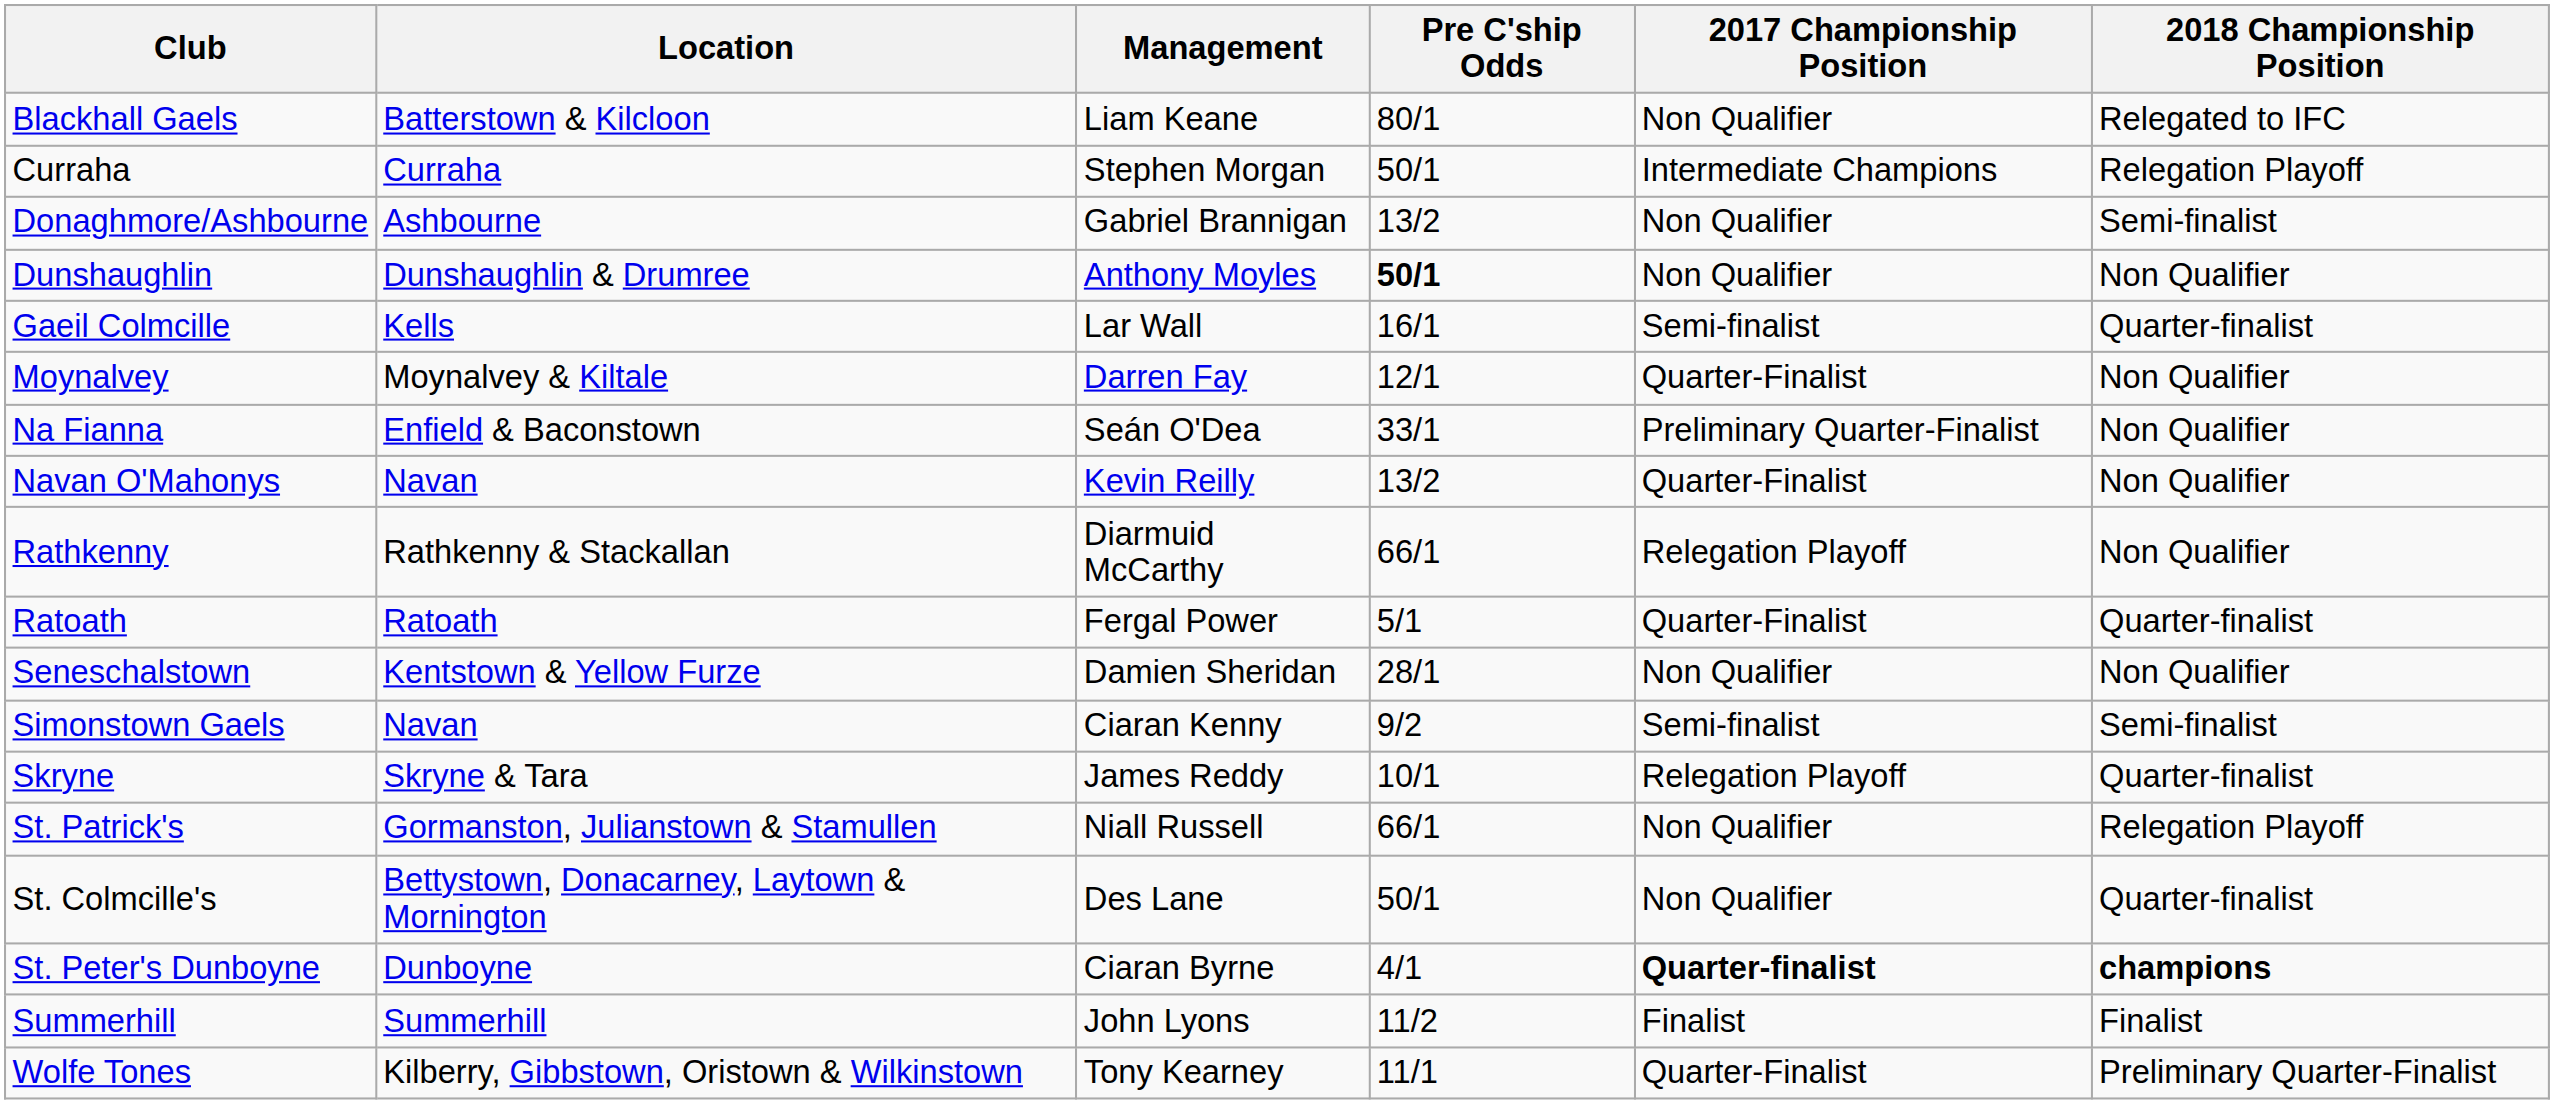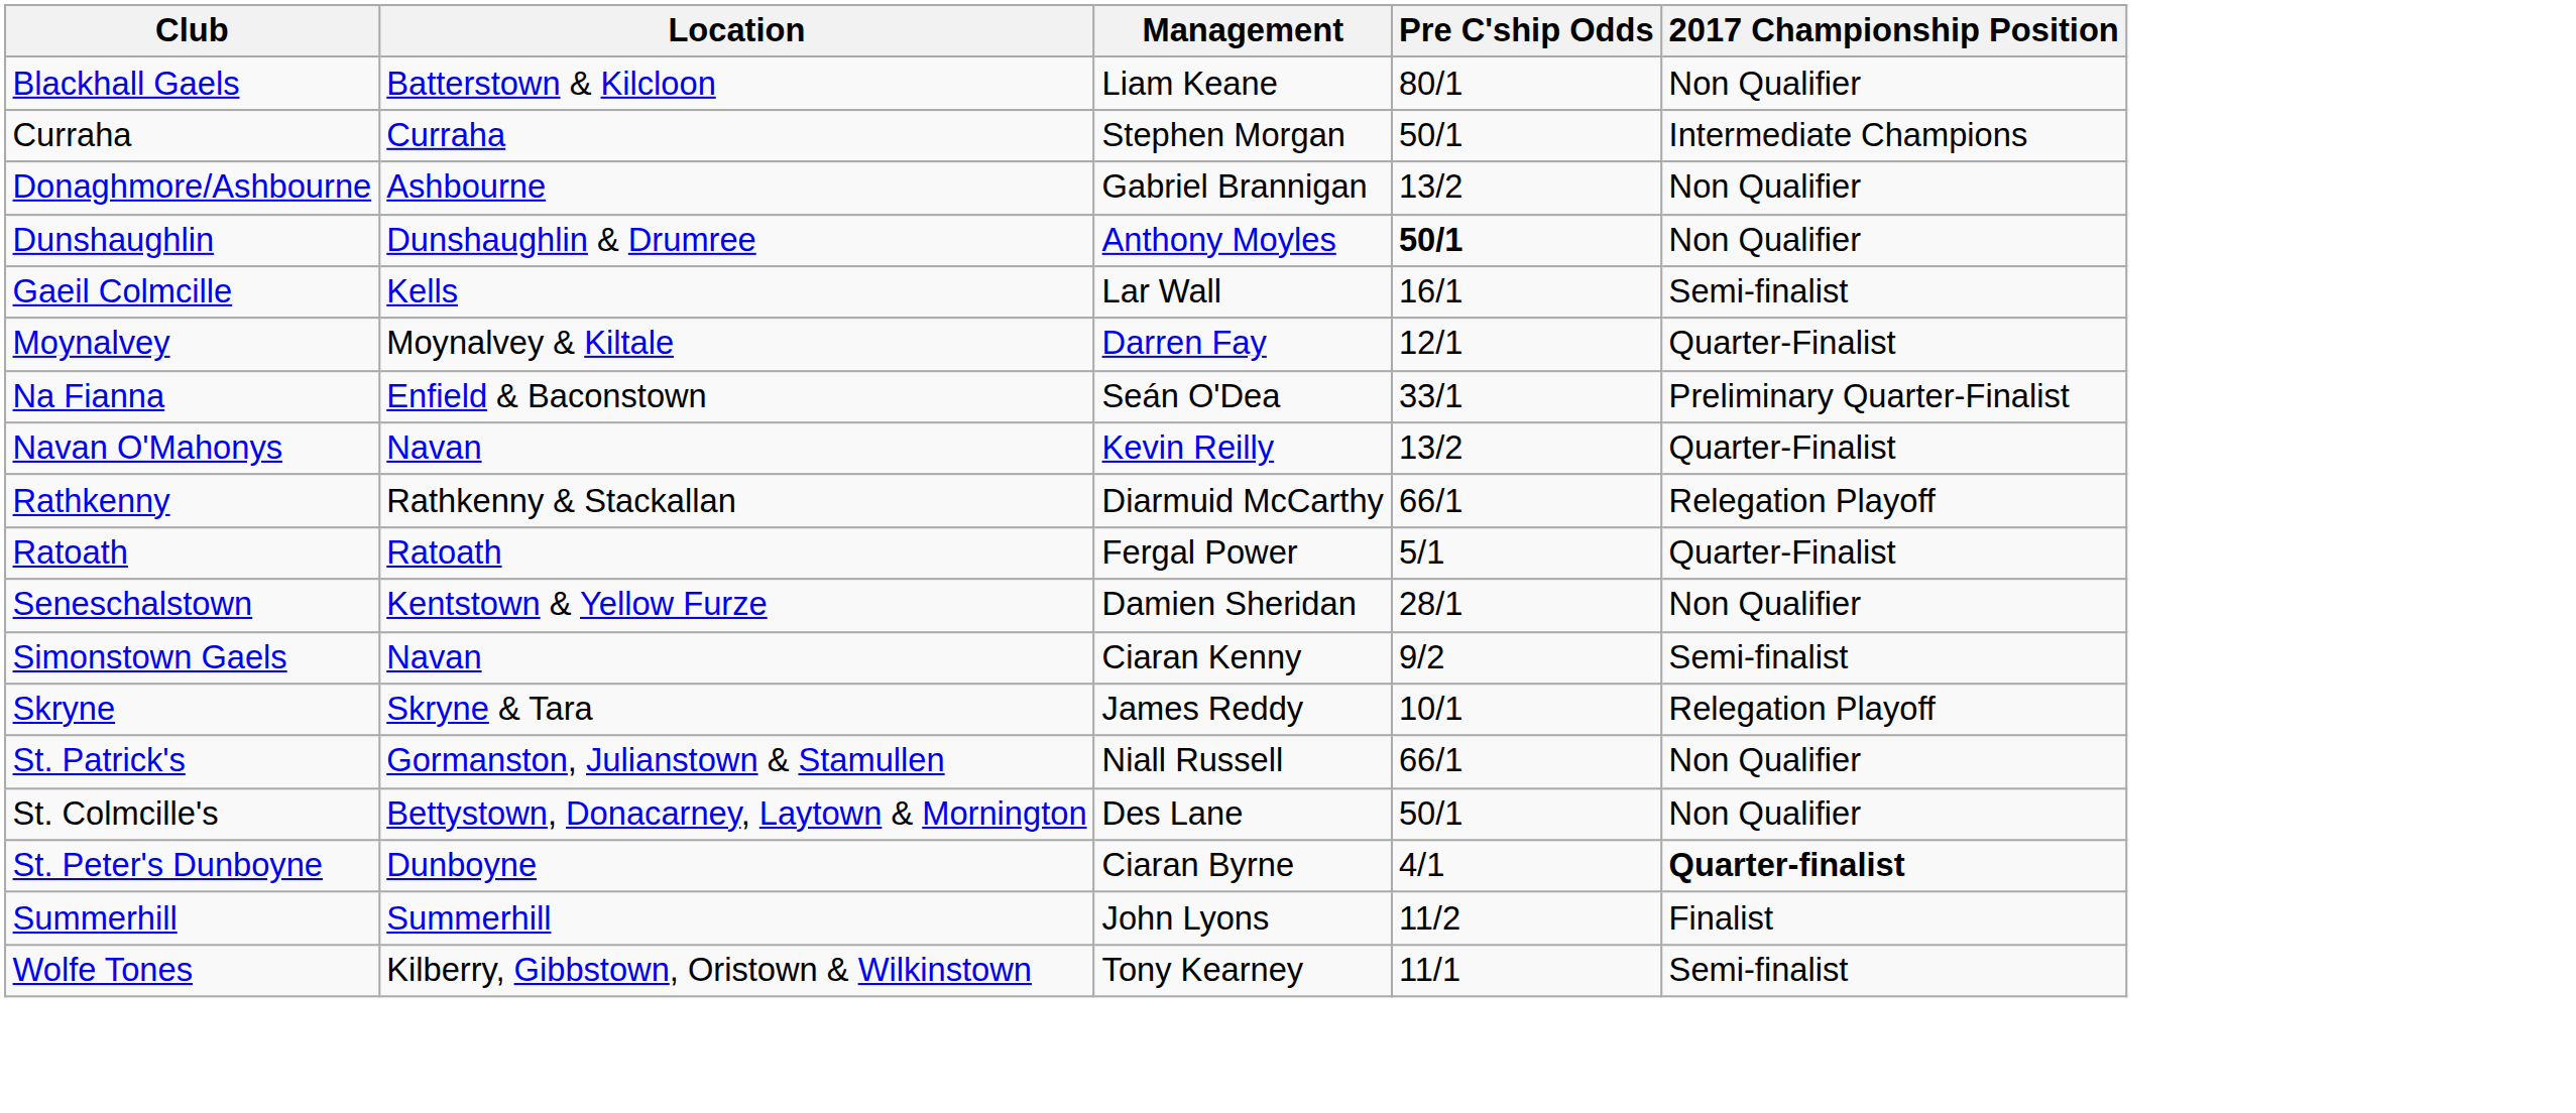- column: 2018 Championship Position | Relegated to IFC | Relegation Playoff | Semi-finalist | Non Qualifier | Quarter-finalist | Non Qualifier | Non Qualifier | Non Qualifier | Non Qualifier | Quarter-finalist | Non Qualifier | Semi-finalist | Quarter-finalist | Relegation Playoff | Quarter-finalist | champions | Finalist | Preliminary Quarter-Finalist
Wolfe Tones | 2017 Championship Position: Quarter-Finalist -> Semi-finalist
